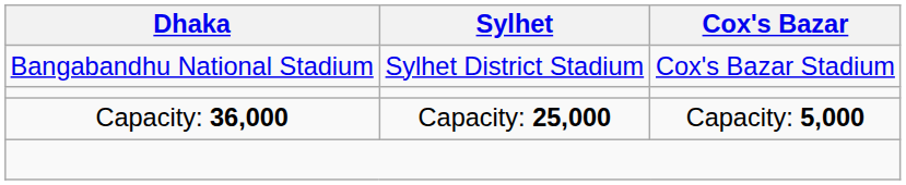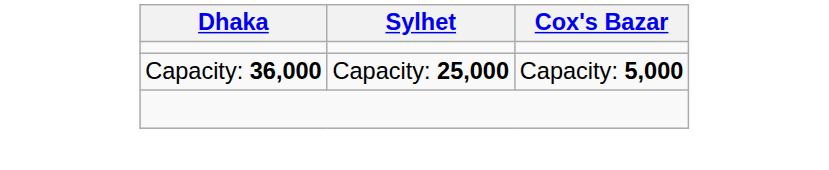- row: Bangabandhu National Stadium | Sylhet District Stadium | Cox's Bazar Stadium
